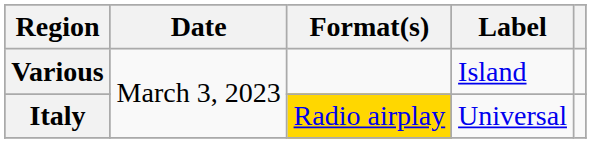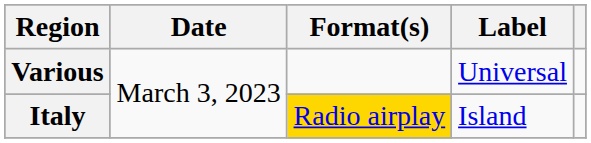Various | Label: Island -> Universal
Italy | Label: Universal -> Island
